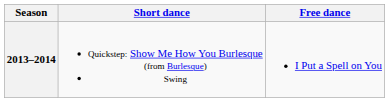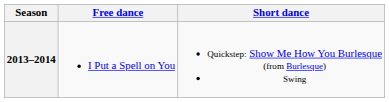columns swapped: Short dance <-> Free dance
